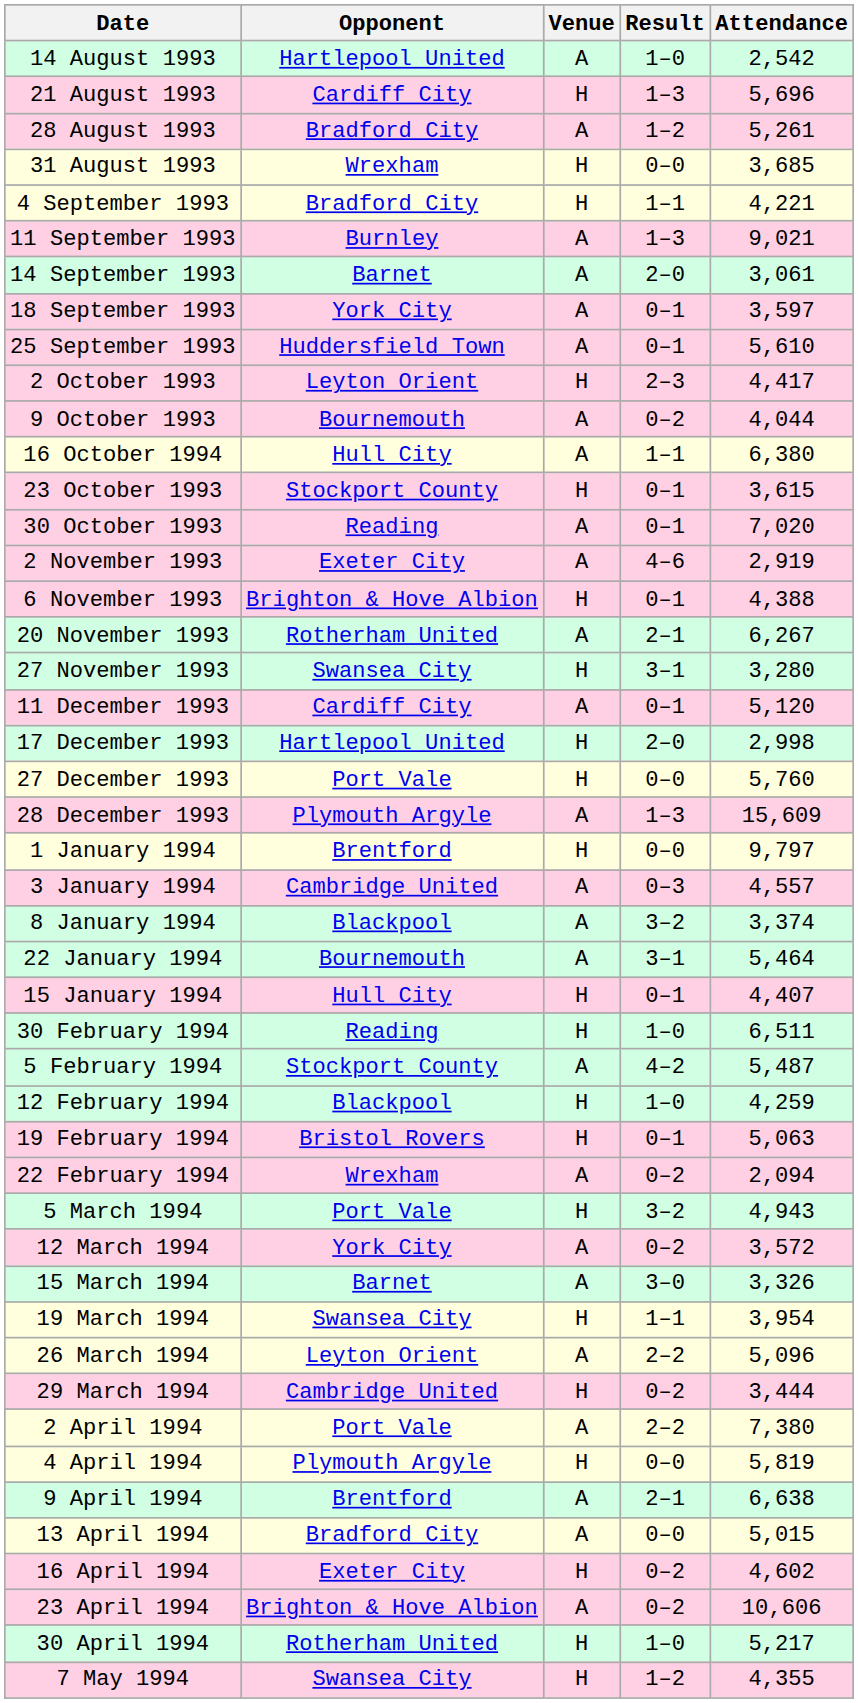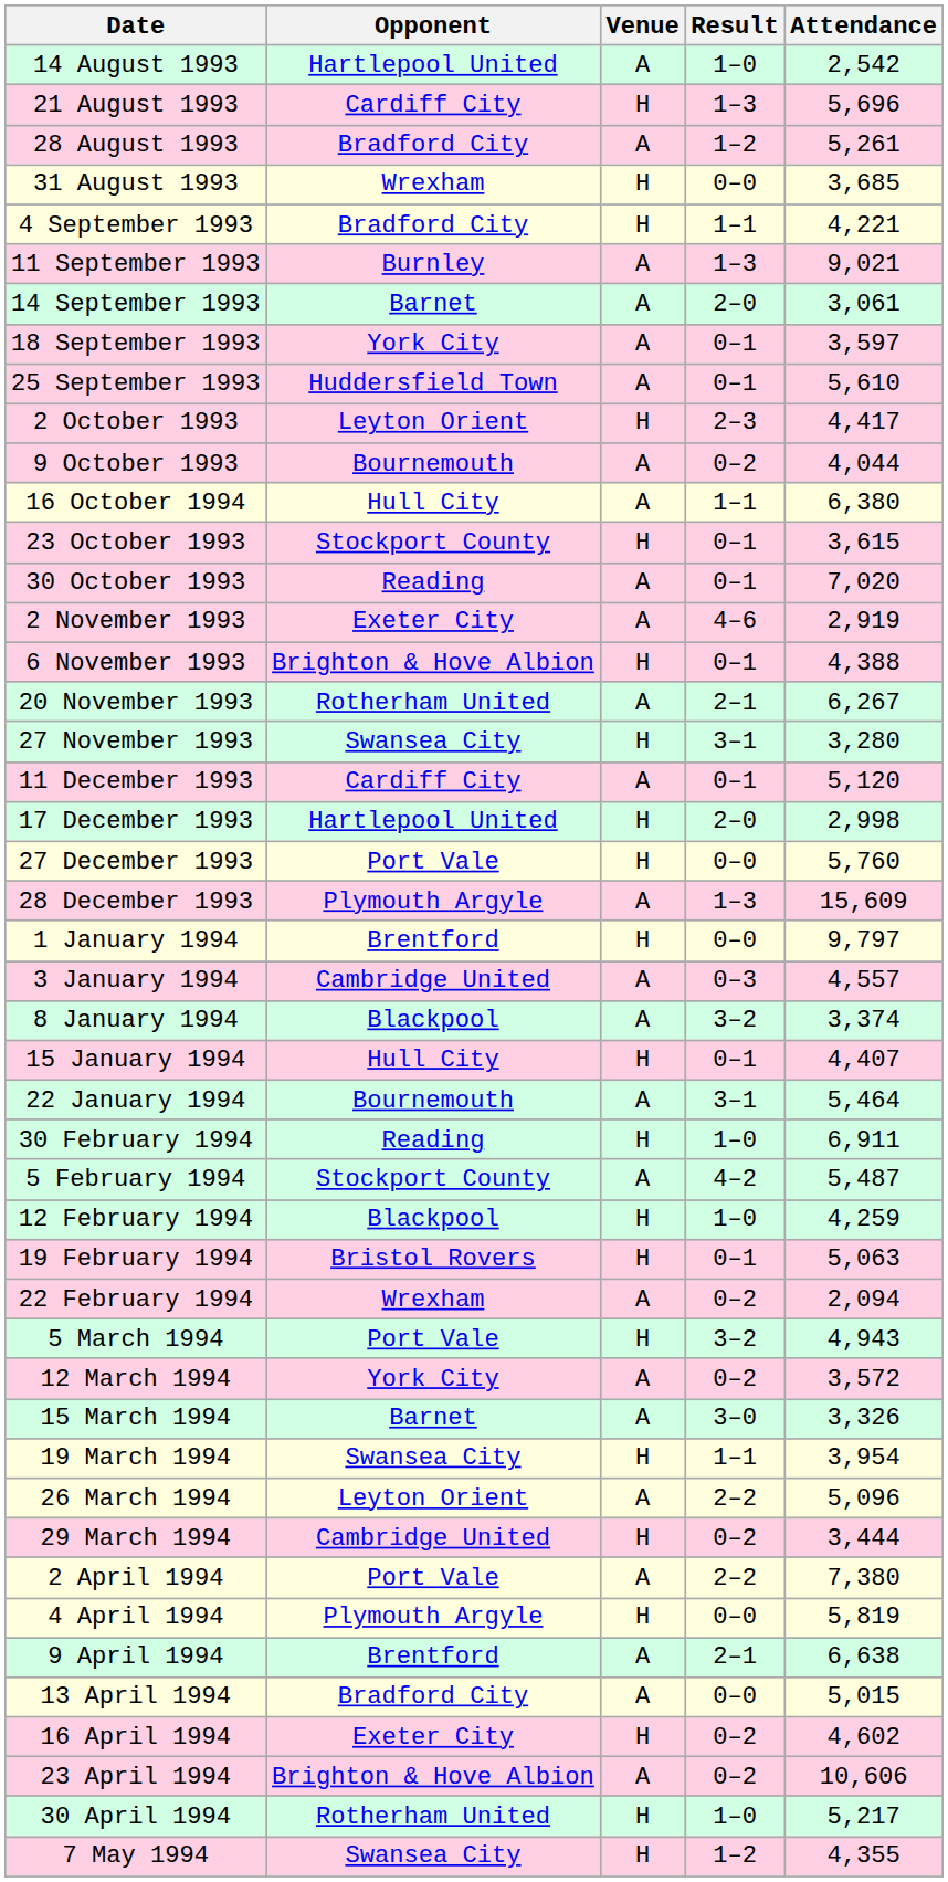rows swapped: 15 January 1994 <-> 22 January 1994
30 February 1994 | Attendance: 6,511 -> 6,911
